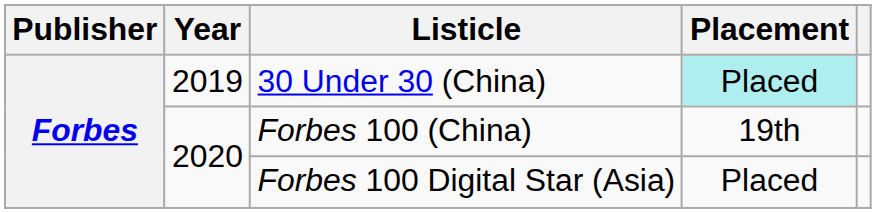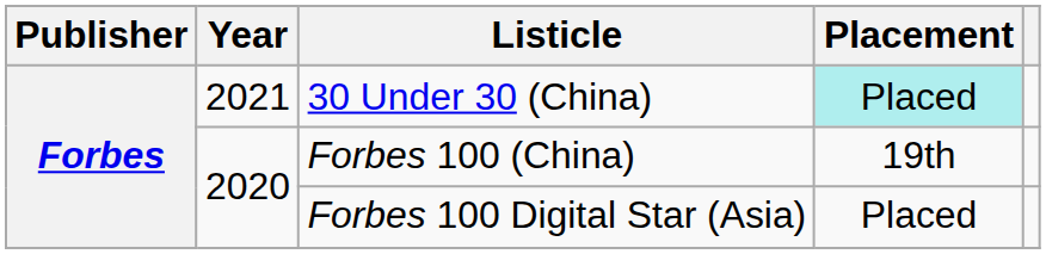30 Under 30 (China) | Year: 2019 -> 2021
